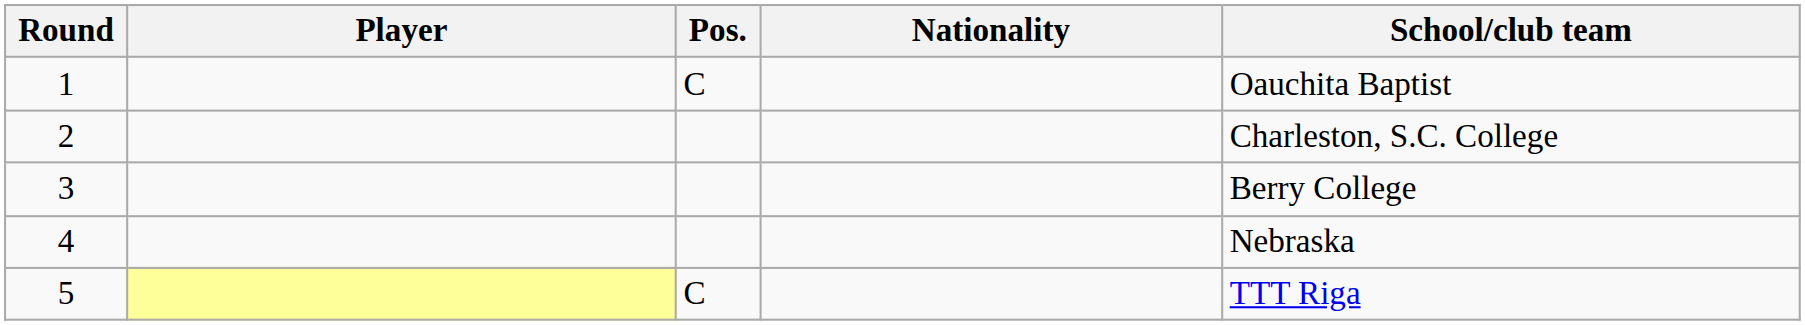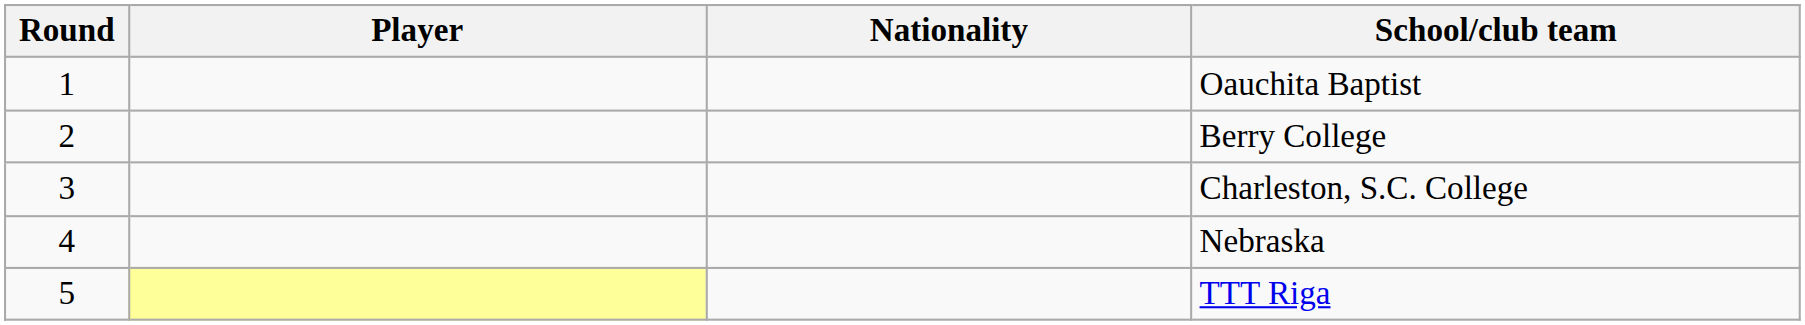- column: Pos. | C | C
2 | School/club team: Charleston, S.C. College -> Berry College
3 | School/club team: Berry College -> Charleston, S.C. College
